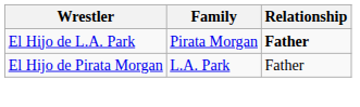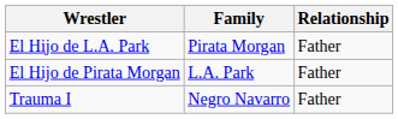El Hijo de L.A. Park | Relationship: bold -> normal
+ row: Trauma I | Negro Navarro | Father
